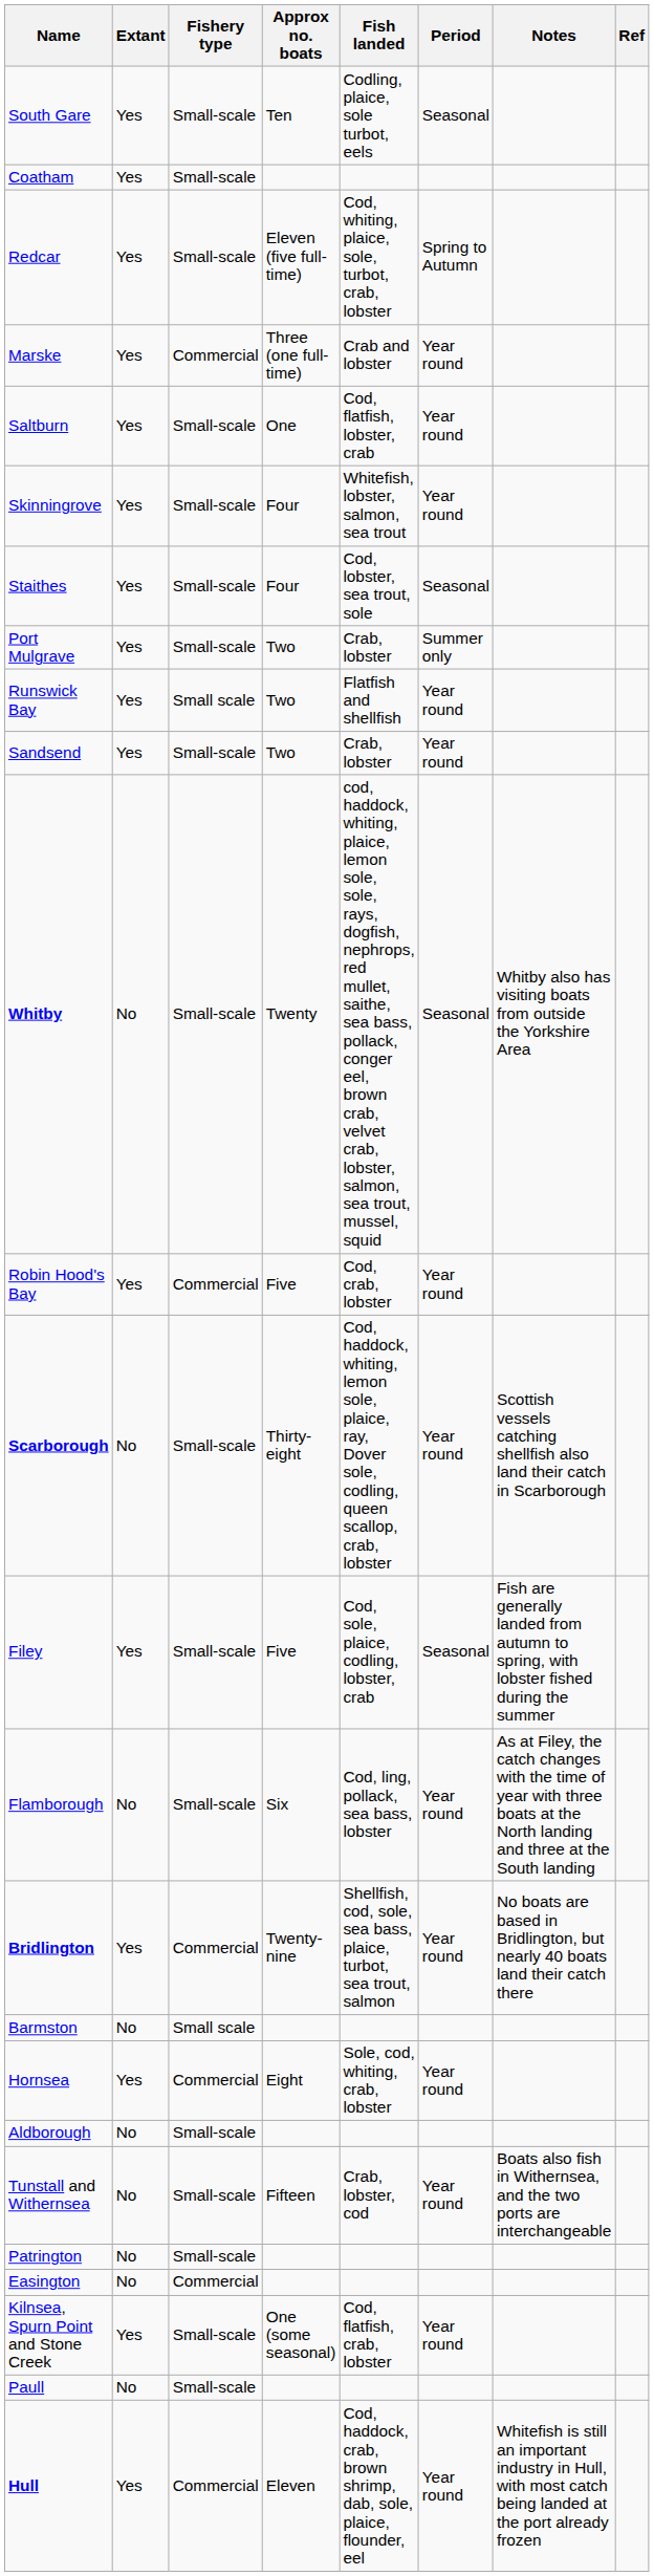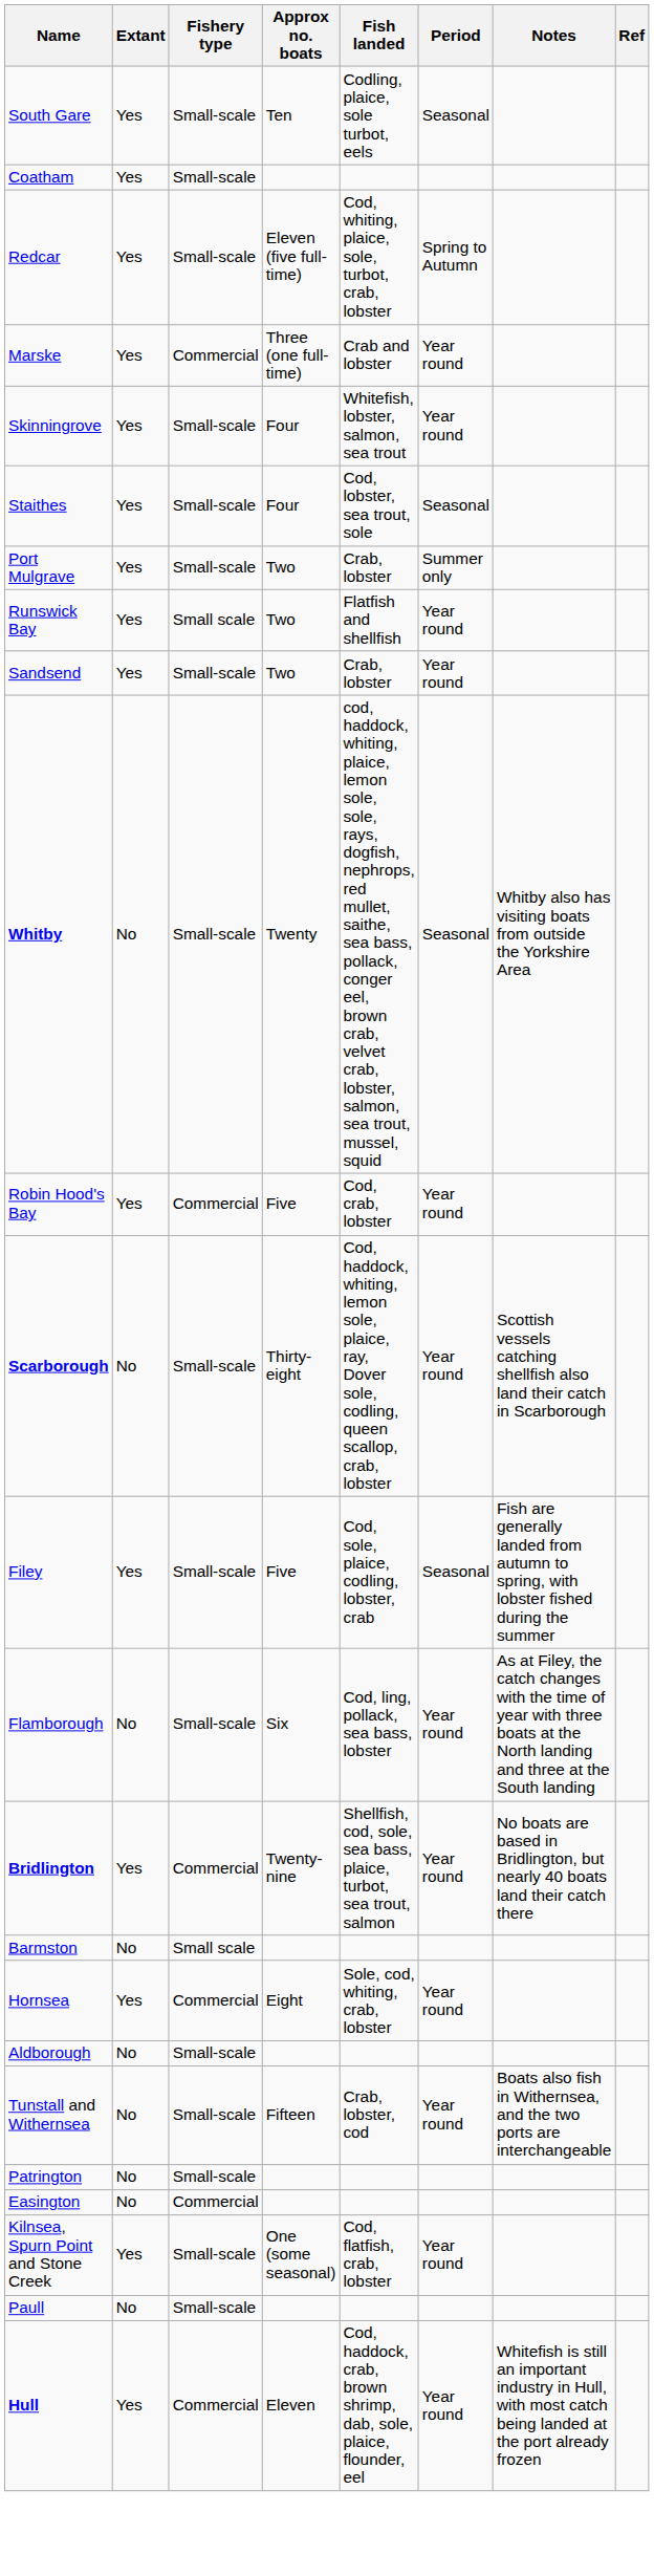- row: Saltburn | Yes | Small-scale | One | Cod, flatfish, lobster, crab | Year round
